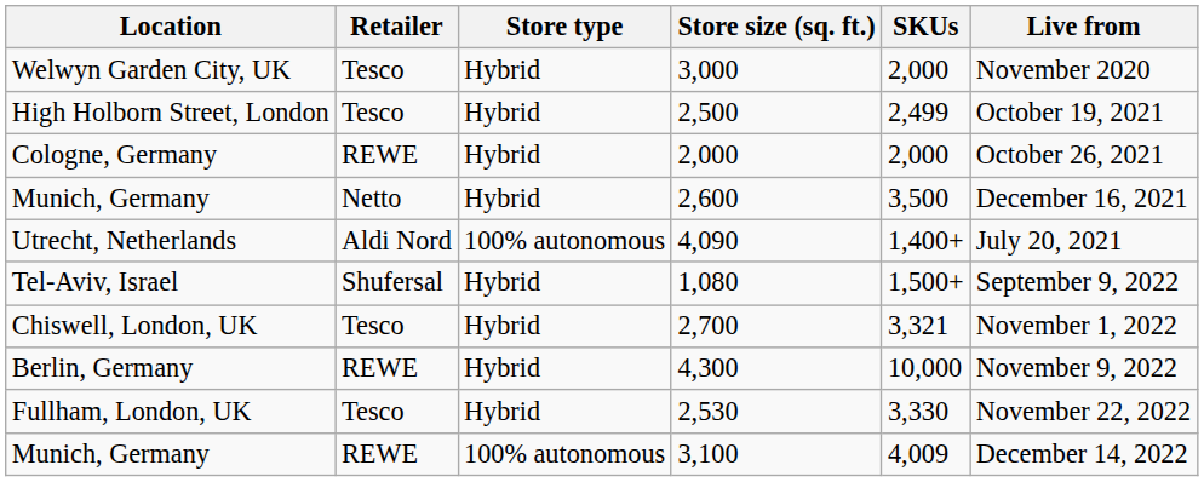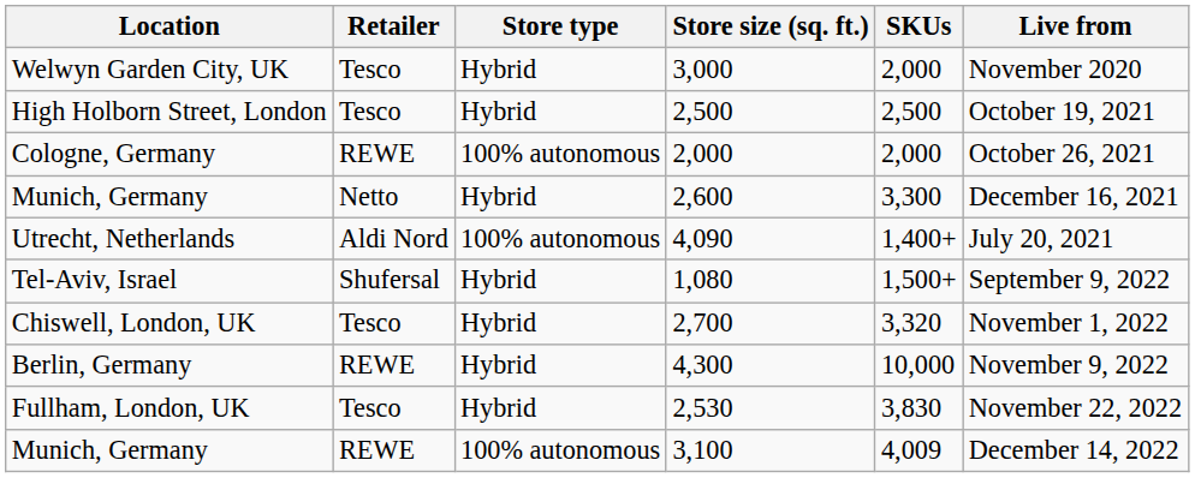High Holborn Street, London | SKUs: 2,499 -> 2,500
Cologne, Germany | Store type: Hybrid -> 100% autonomous
Munich, Germany / 2,600 | SKUs: 3,500 -> 3,300
Chiswell, London, UK | SKUs: 3,321 -> 3,320
Fullham, London, UK | SKUs: 3,330 -> 3,830
